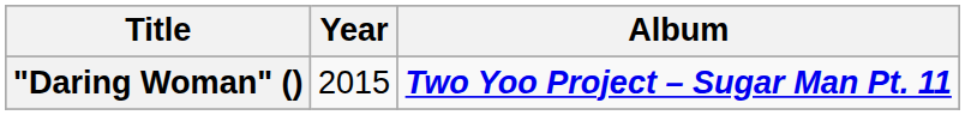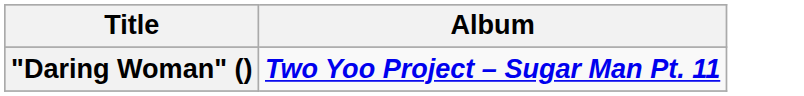- column: Year | 2015
